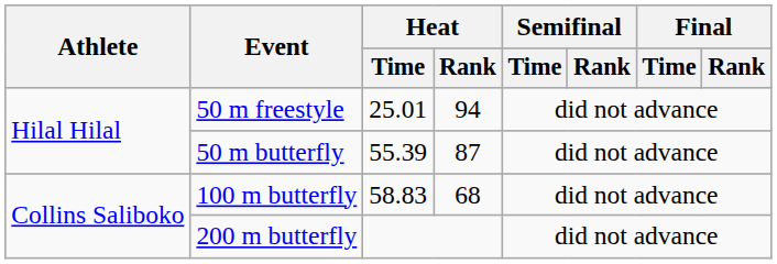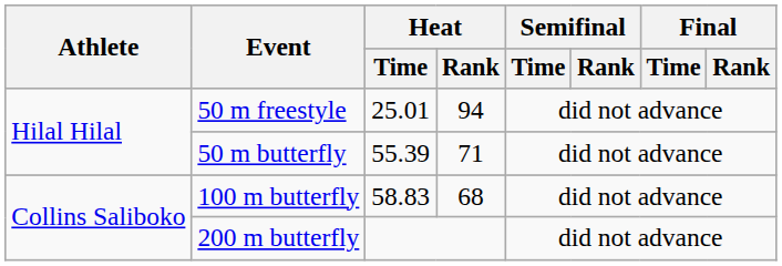50 m butterfly | Heat / Rank: 87 -> 71
